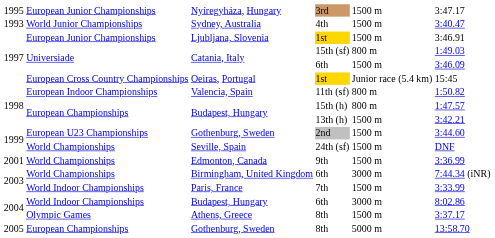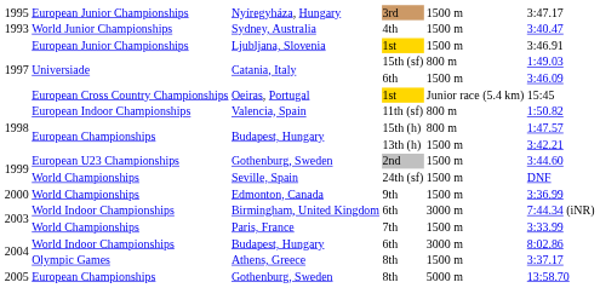Edmonton, Canada | column 1: 2001 -> 2000
Birmingham, United Kingdom | column 2: World Championships -> World Indoor Championships
Paris, France | column 2: World Indoor Championships -> World Championships
